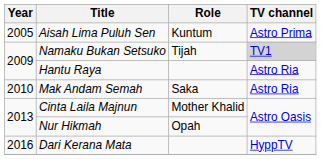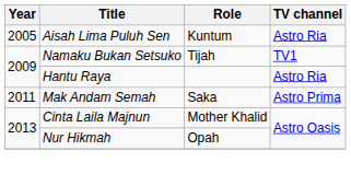Aisah Lima Puluh Sen | TV channel: Astro Prima -> Astro Ria
Namaku Bukan Setsuko | TV channel: lightgrey background -> no background
Mak Andam Semah | Year: 2010 -> 2011
Mak Andam Semah | TV channel: Astro Ria -> Astro Prima
- row: 2016 | Dari Kerana Mata | HyppTV
